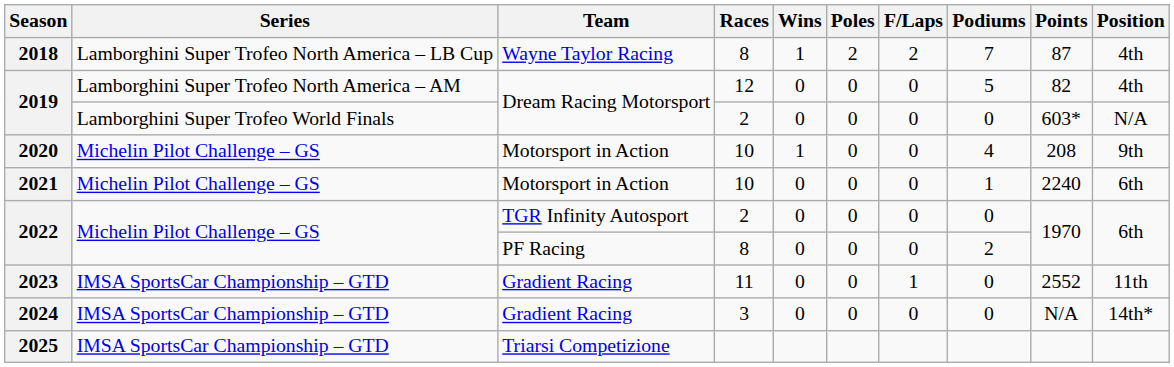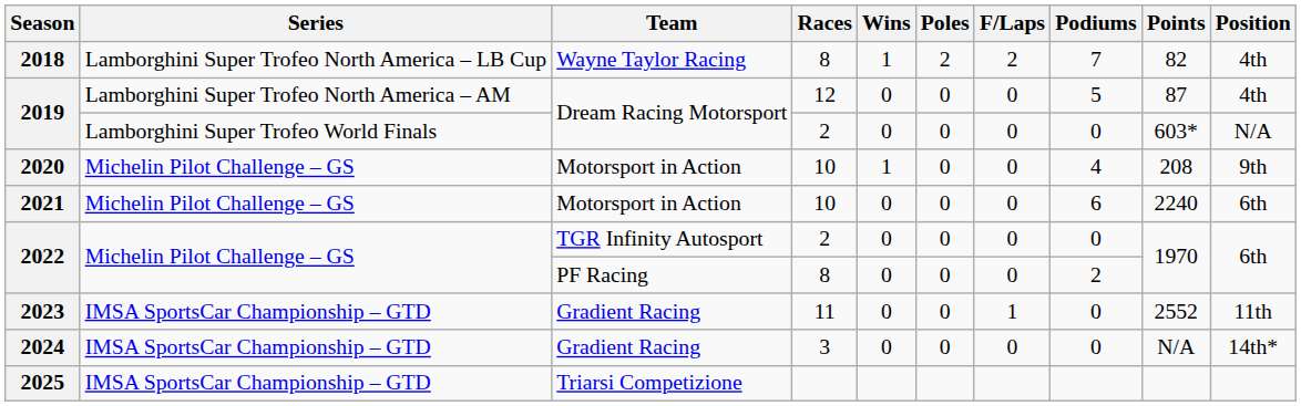2018 | Points: 87 -> 82
2019 / 12 | Points: 82 -> 87
2021 | Podiums: 1 -> 6
